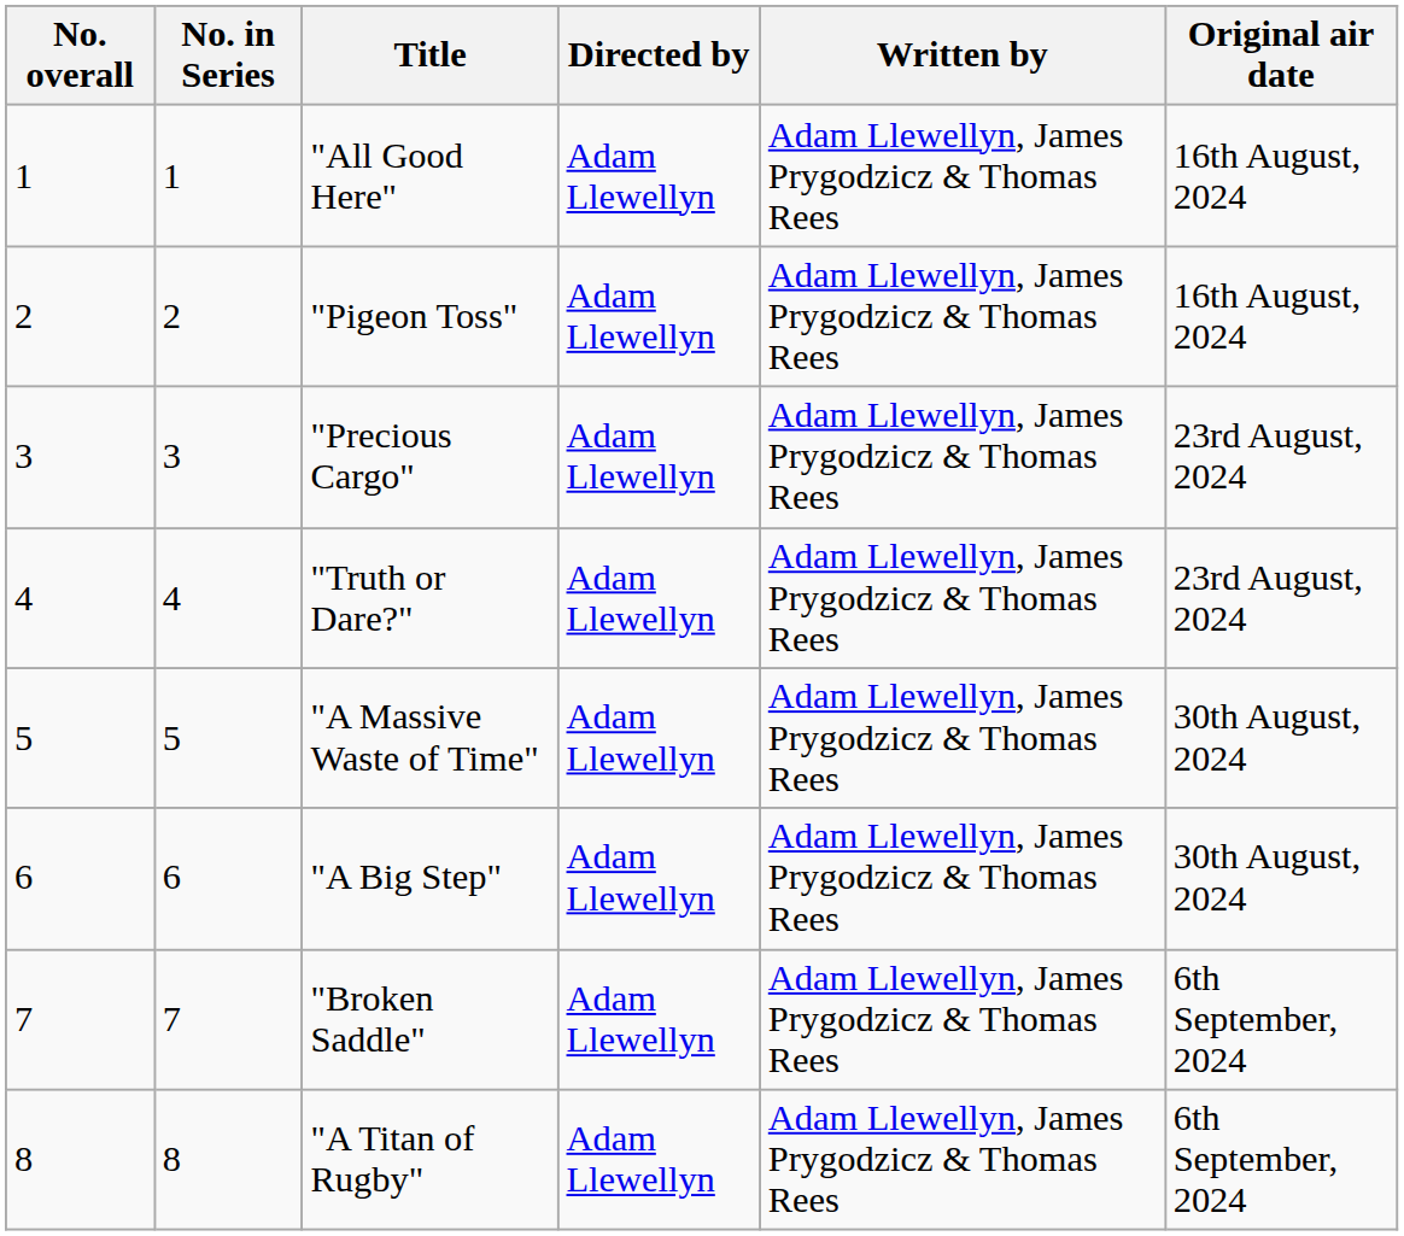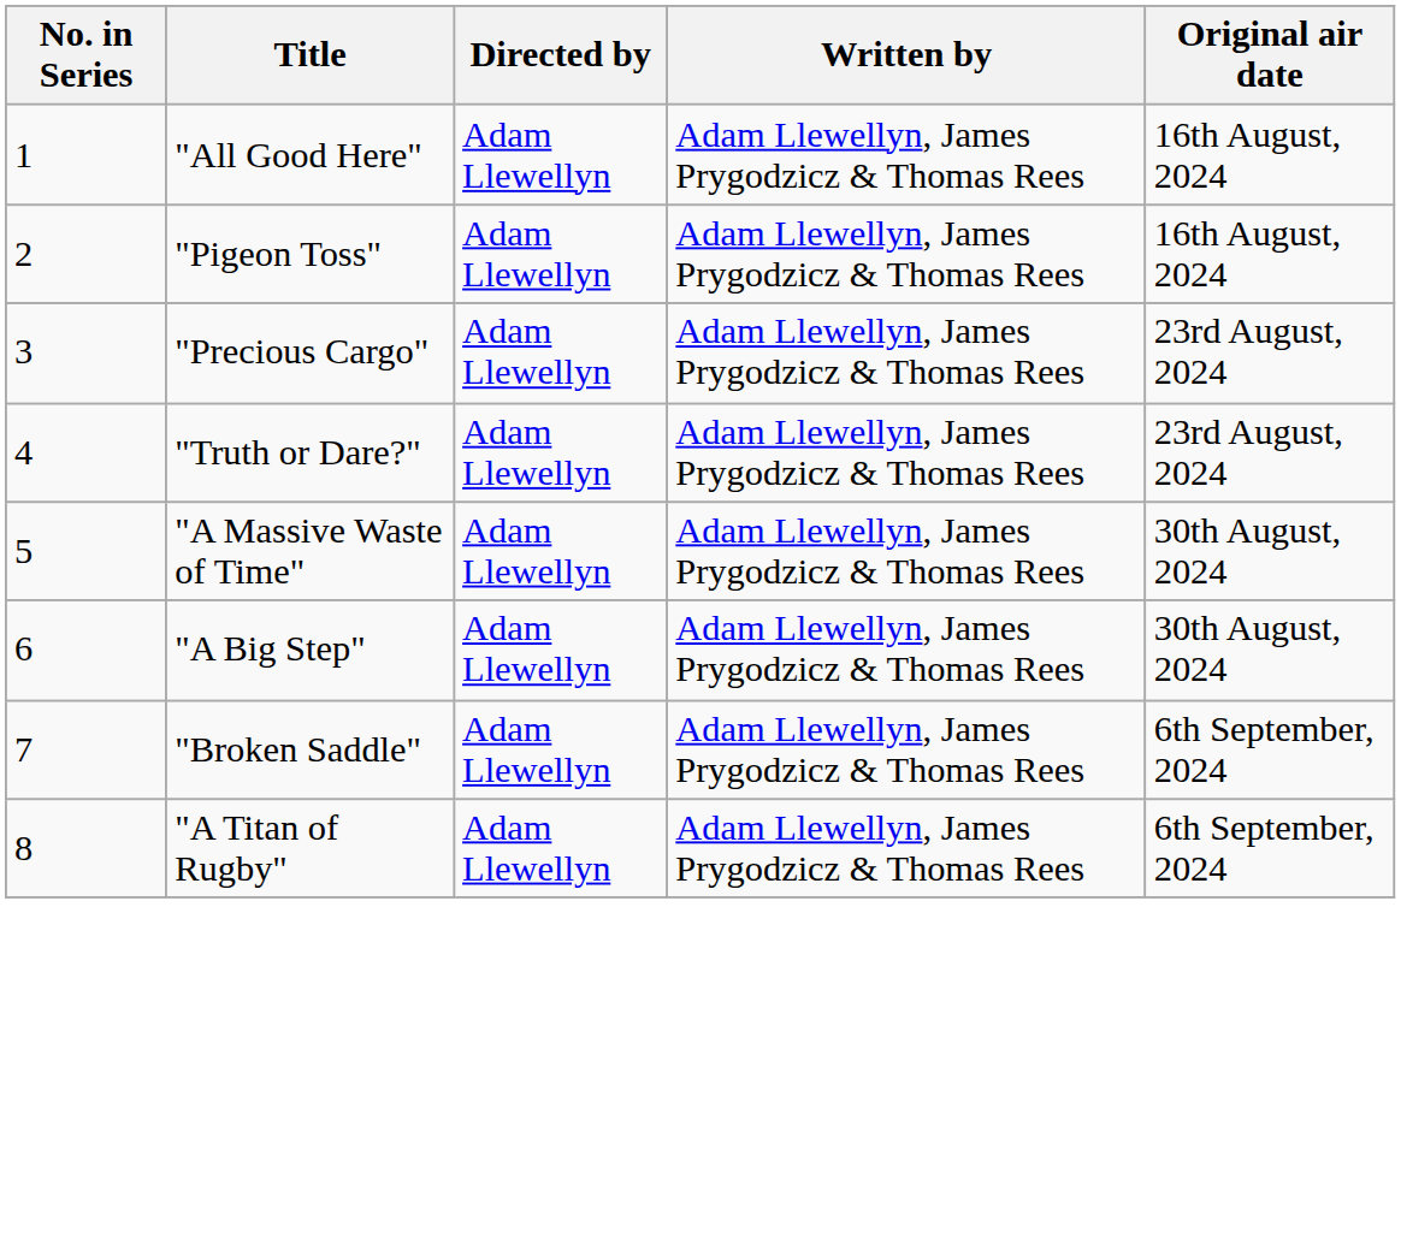- column: No. overall | 1 | 2 | 3 | 4 | 5 | 6 | 7 | 8
